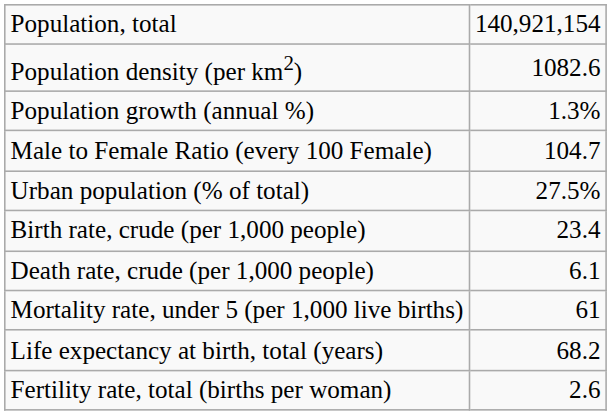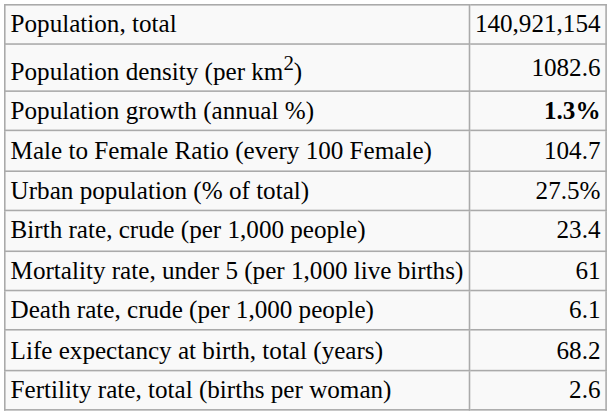Population growth (annual %) | column 2: normal -> bold
rows swapped: Death rate, crude (per 1,000 people) <-> Mortality rate, under 5 (per 1,000 live births)
